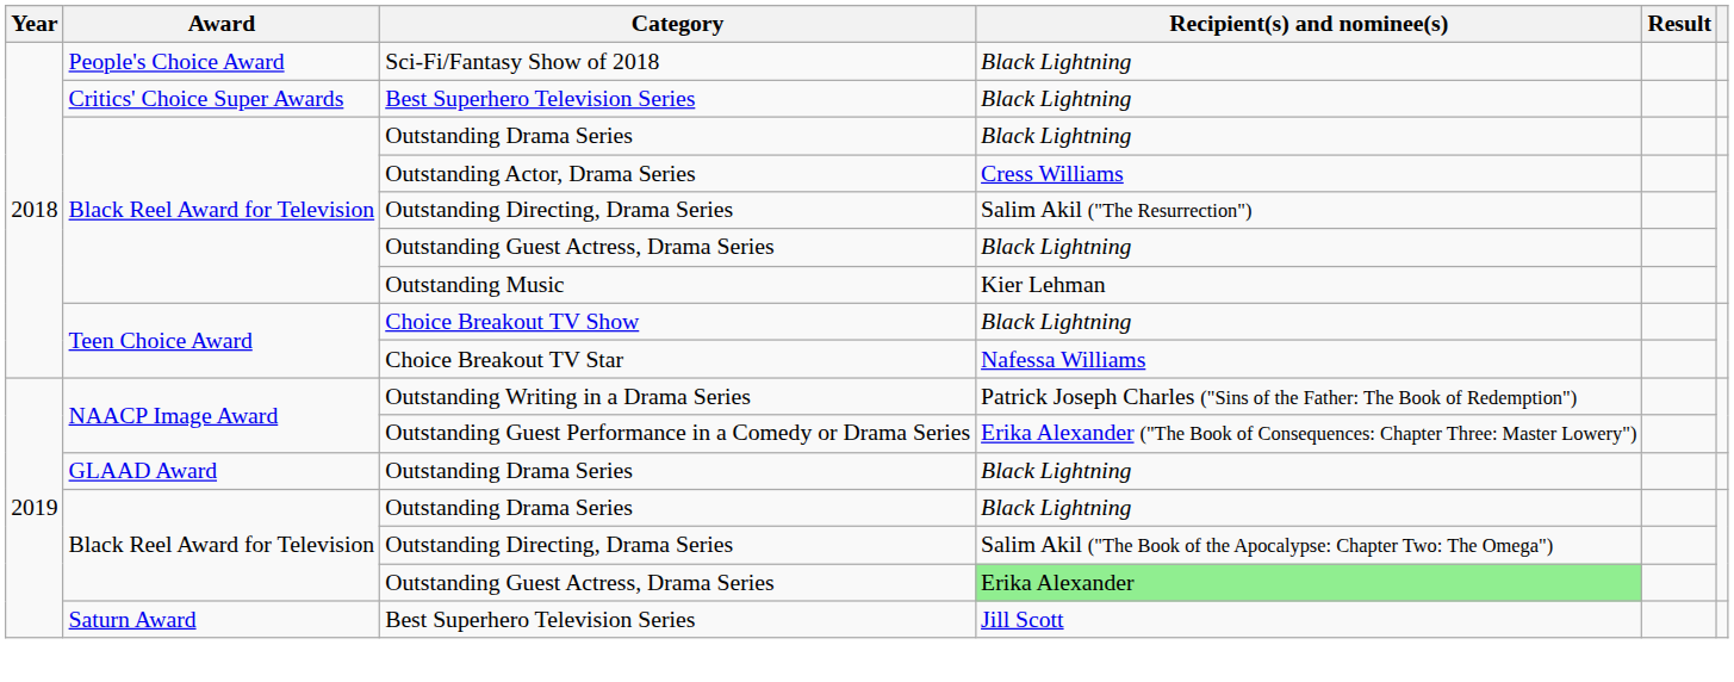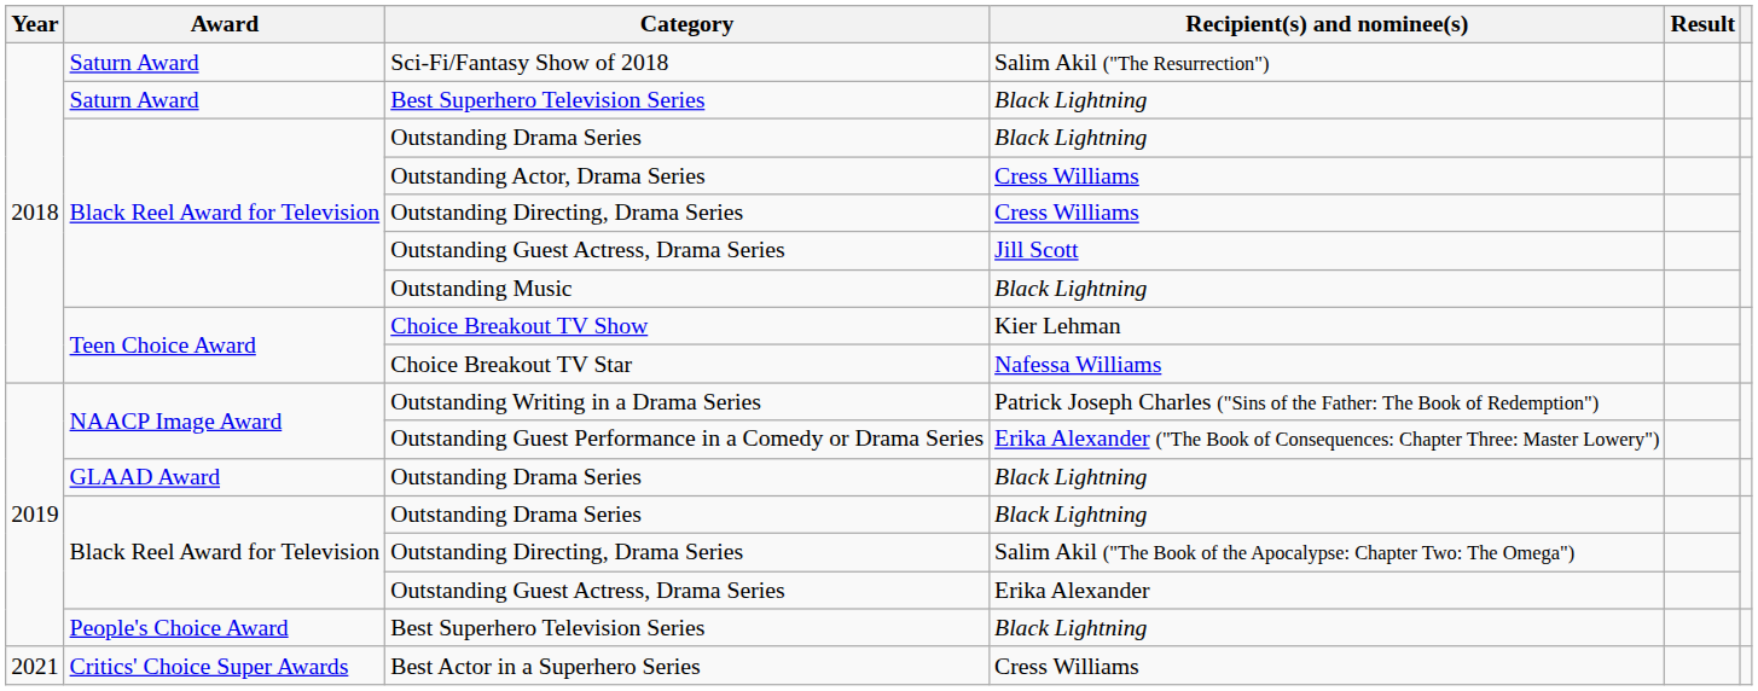Sci-Fi/Fantasy Show of 2018 | Award: People's Choice Award -> Saturn Award
Sci-Fi/Fantasy Show of 2018 | Recipient(s) and nominee(s): Black Lightning -> Salim Akil ("The Resurrection")
2018 / Best Superhero Television Series | Award: Critics' Choice Super Awards -> Saturn Award
2018 / Outstanding Directing, Drama Series | Recipient(s) and nominee(s): Salim Akil ("The Resurrection") -> Cress Williams
2018 / Outstanding Guest Actress, Drama Series | Recipient(s) and nominee(s): Black Lightning -> Jill Scott
Outstanding Music | Recipient(s) and nominee(s): Kier Lehman -> Black Lightning
Choice Breakout TV Show | Recipient(s) and nominee(s): Black Lightning -> Kier Lehman
2019 / Outstanding Guest Actress, Drama Series | Recipient(s) and nominee(s): lightgreen background -> no background
2019 / Best Superhero Television Series | Award: Saturn Award -> People's Choice Award
2019 / Best Superhero Television Series | Recipient(s) and nominee(s): Jill Scott -> Black Lightning
+ row: 2021 | Critics' Choice Super Awards | Best Actor in a Superhero Series | Cress Williams
